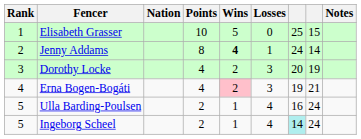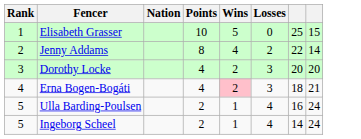- column: Notes
Jenny Addams | Wins: bold -> normal
Jenny Addams | Losses: 1 -> 2
Jenny Addams | column 7: 24 -> 22
Dorothy Locke | column 8: 19 -> 20
Erna Bogen-Bogáti | column 7: 19 -> 18
Ingeborg Scheel | column 7: paleturquoise background -> no background
